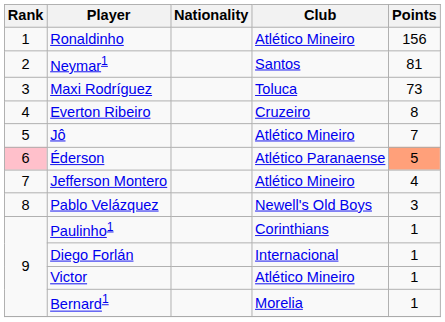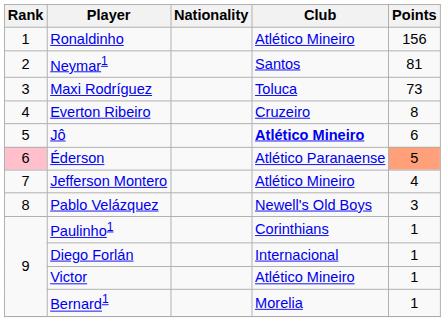Jô | Club: normal -> bold
Jô | Points: 7 -> 6
